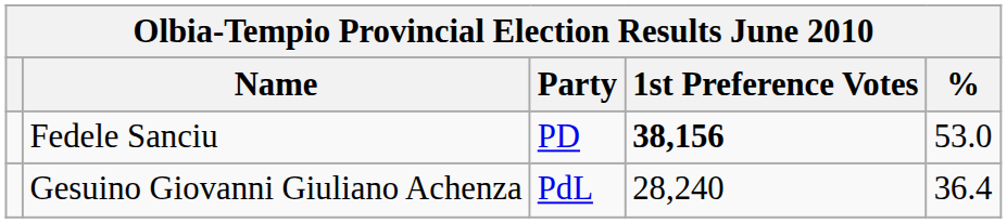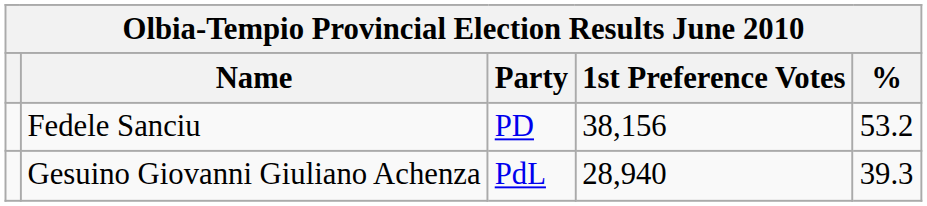Fedele Sanciu | 1st Preference Votes: bold -> normal
Fedele Sanciu | %: 53.0 -> 53.2
Gesuino Giovanni Giuliano Achenza | 1st Preference Votes: 28,240 -> 28,940
Gesuino Giovanni Giuliano Achenza | %: 36.4 -> 39.3
